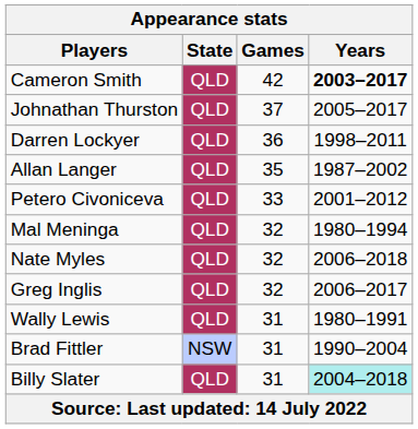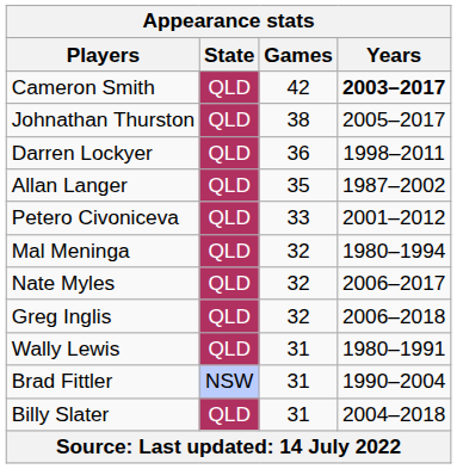Johnathan Thurston | Games: 37 -> 38
Nate Myles | Years: 2006–2018 -> 2006–2017
Greg Inglis | Years: 2006–2017 -> 2006–2018
Billy Slater | Years: paleturquoise background -> no background
